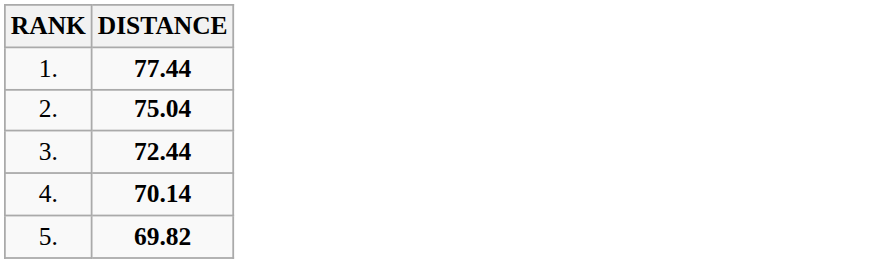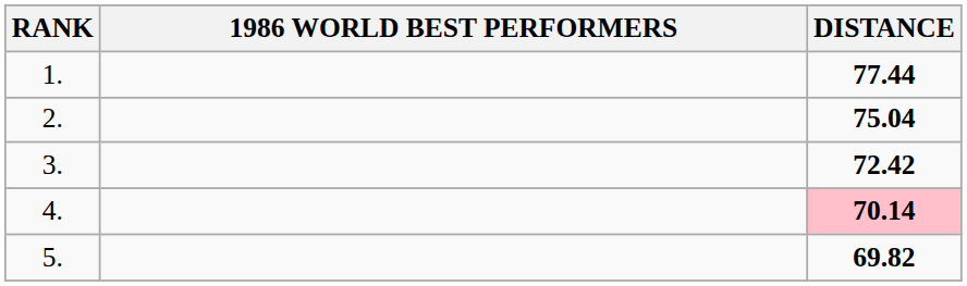+ column: 1986 WORLD BEST PERFORMERS
3. | DISTANCE: 72.44 -> 72.42
4. | DISTANCE: no background -> pink background
